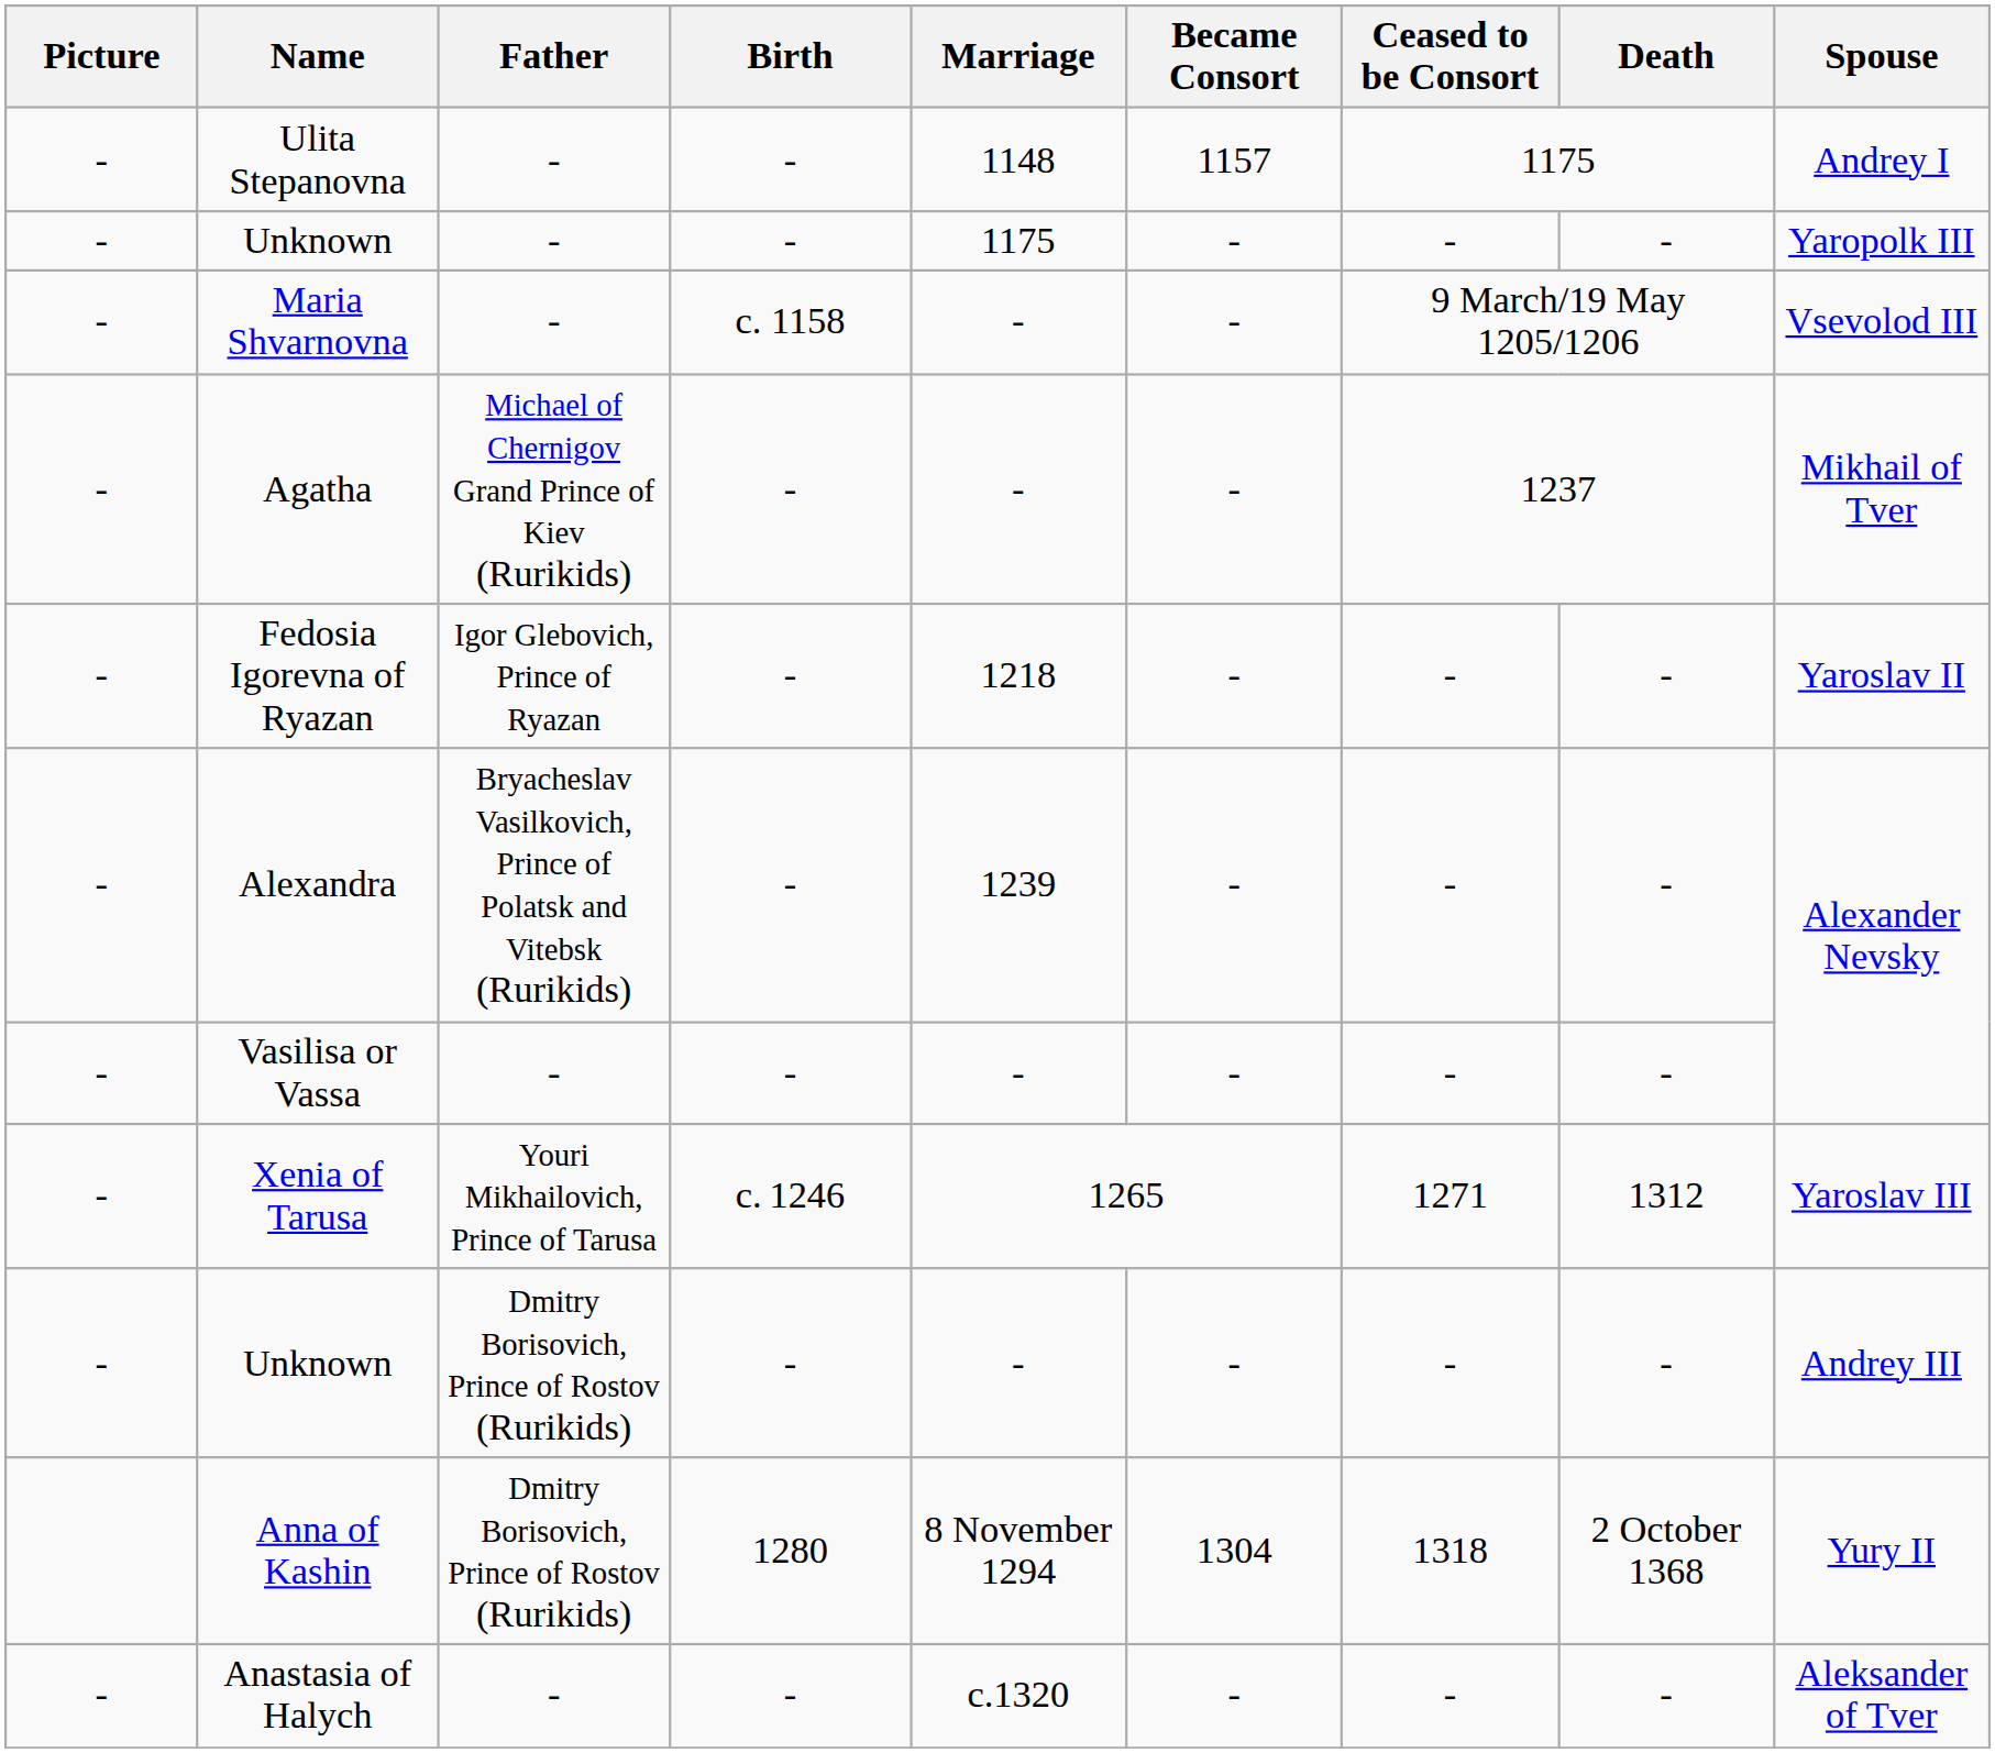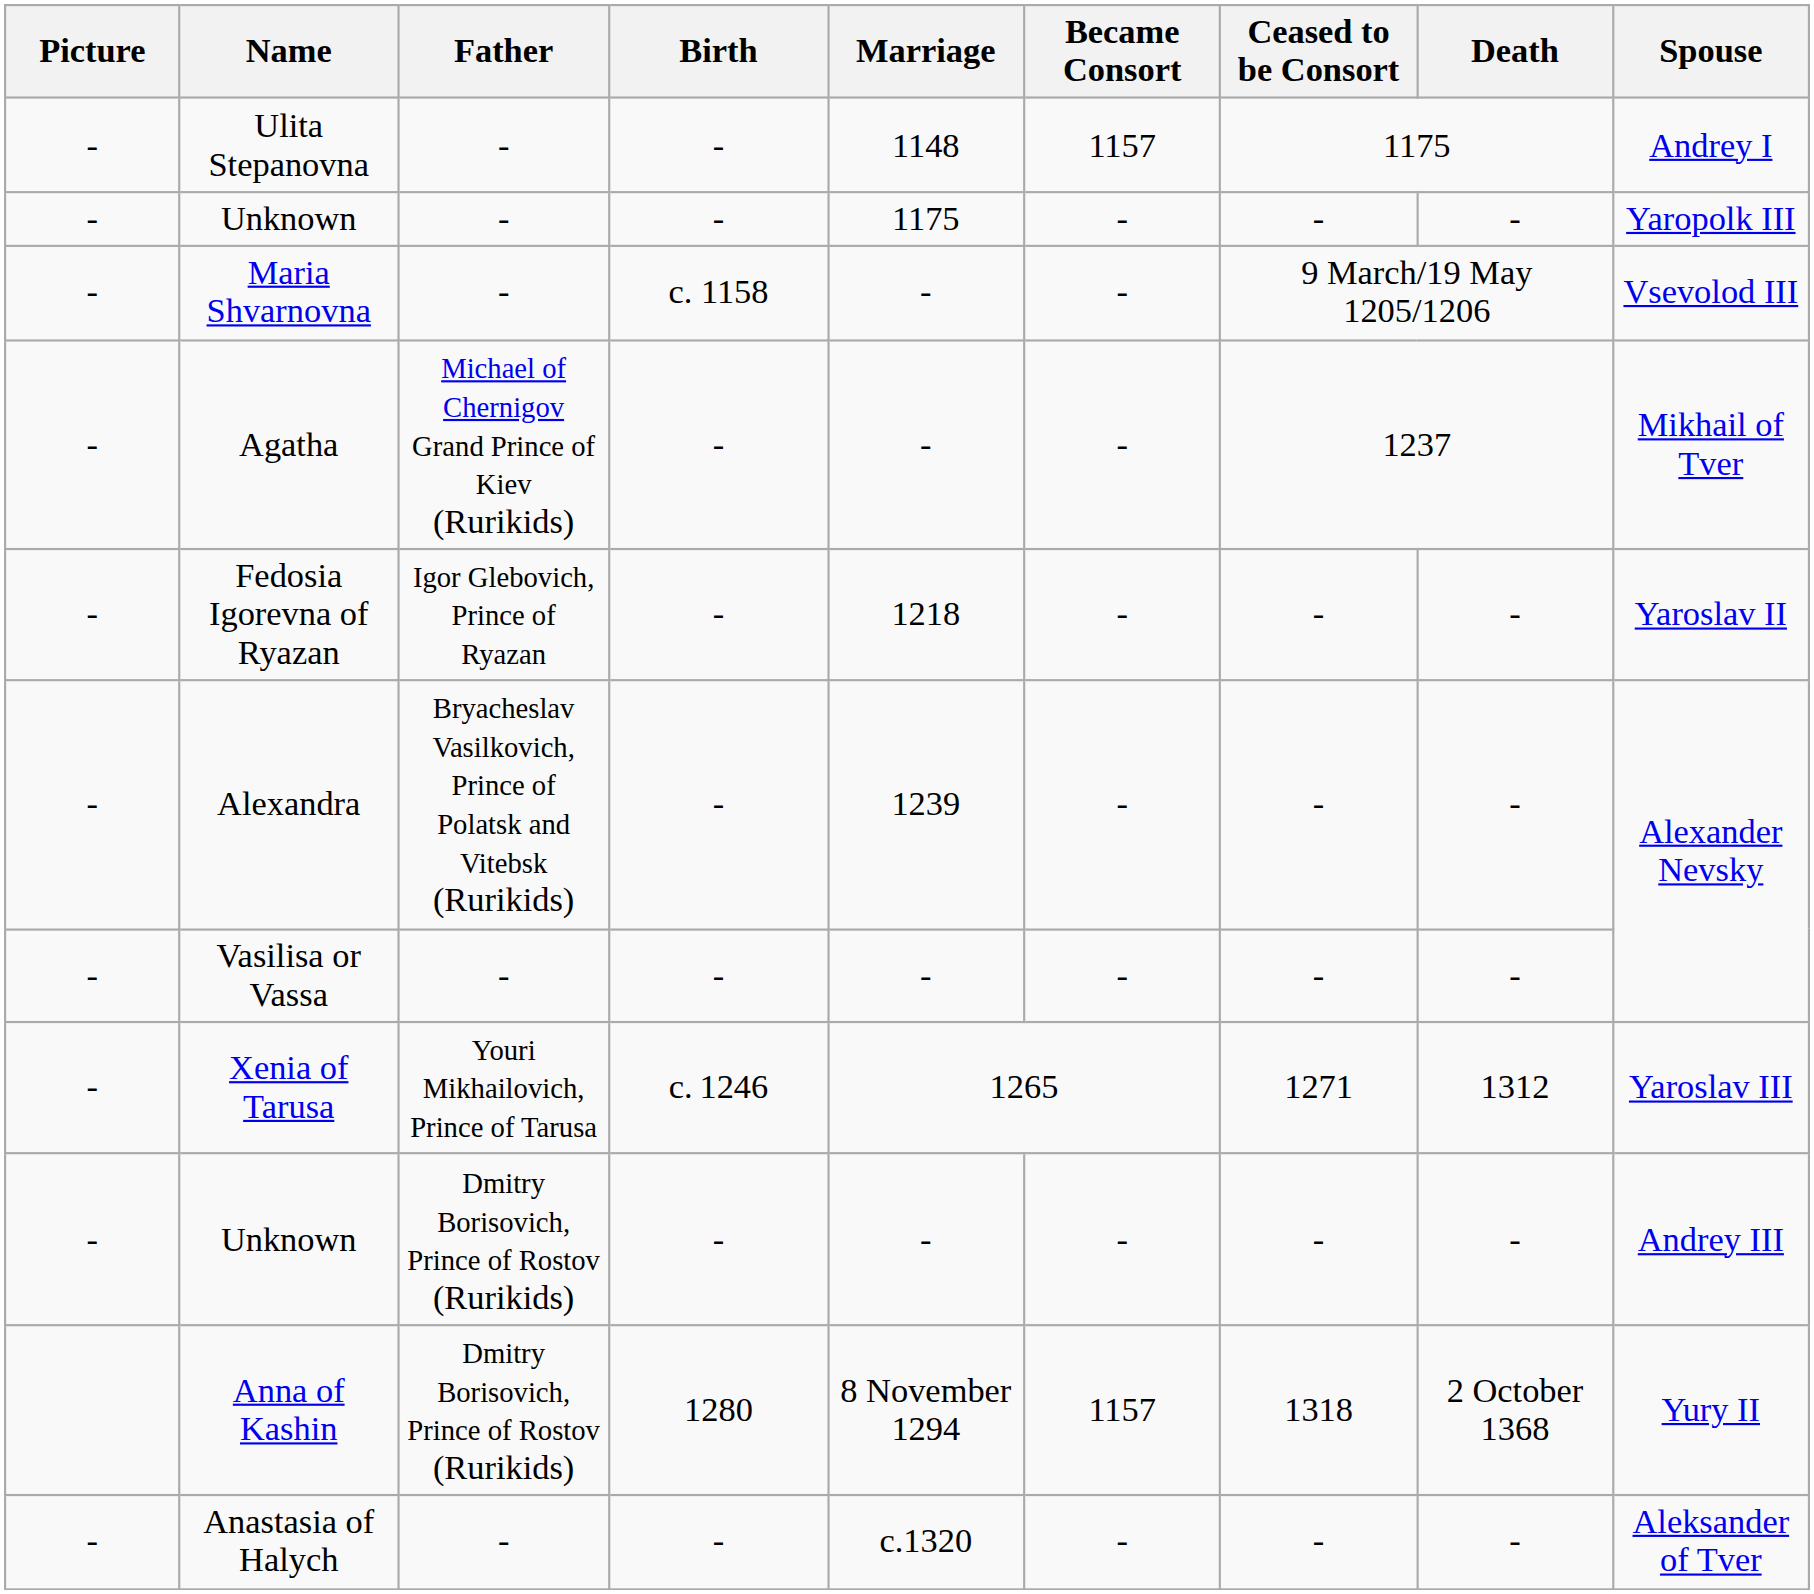Anna of Kashin | Became Consort: 1304 -> 1157
